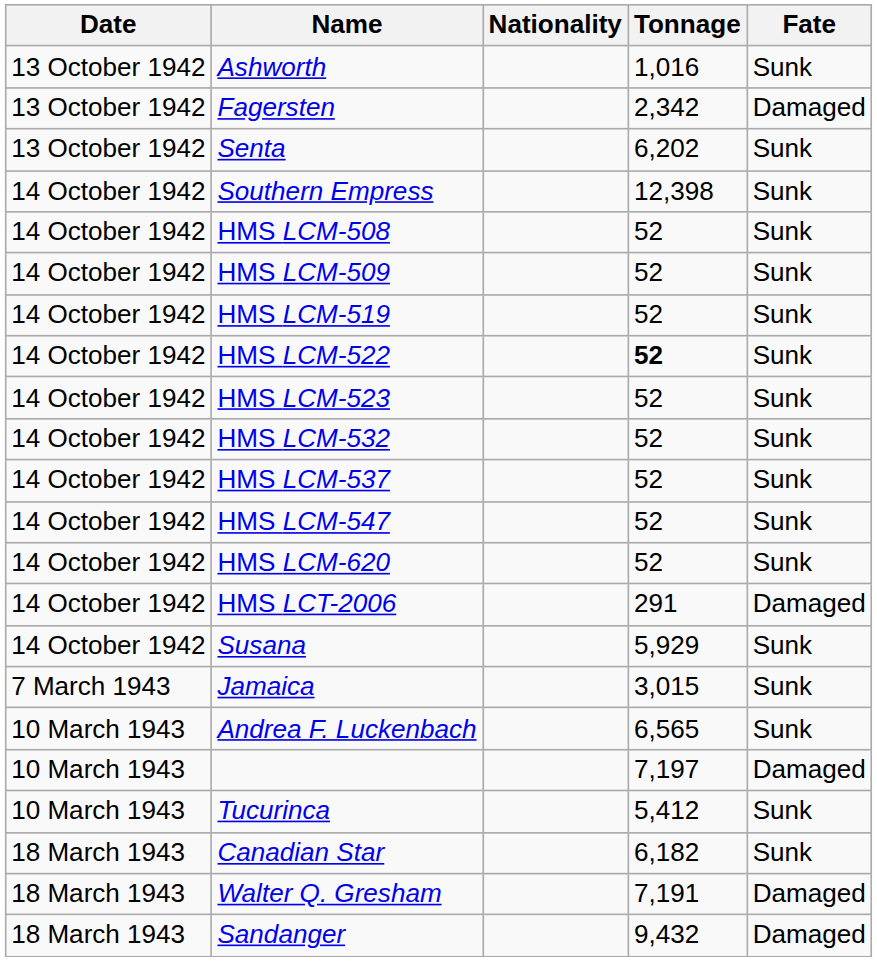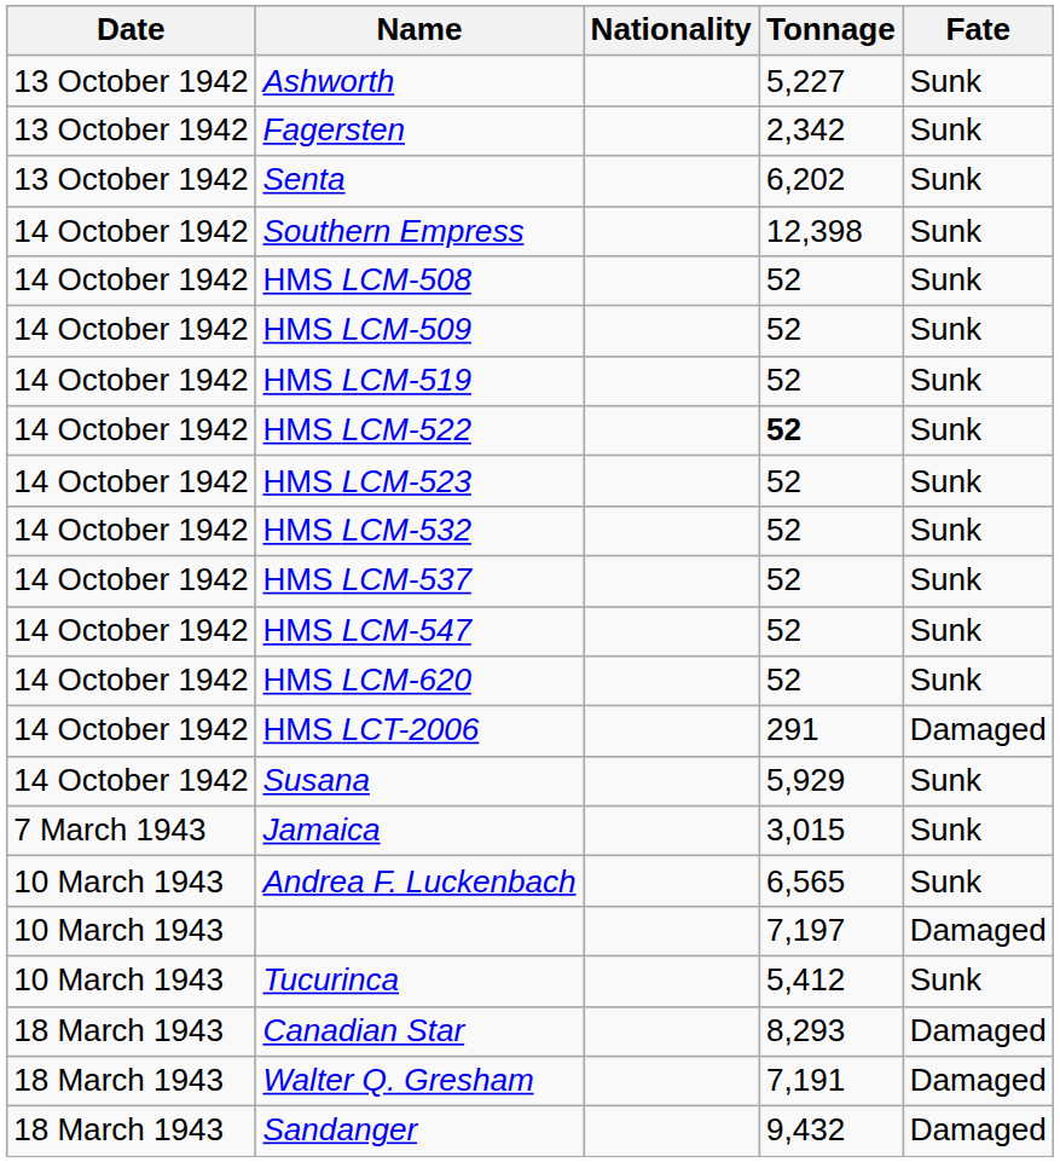Ashworth | Tonnage: 1,016 -> 5,227
Fagersten | Fate: Damaged -> Sunk
Canadian Star | Tonnage: 6,182 -> 8,293
Canadian Star | Fate: Sunk -> Damaged
